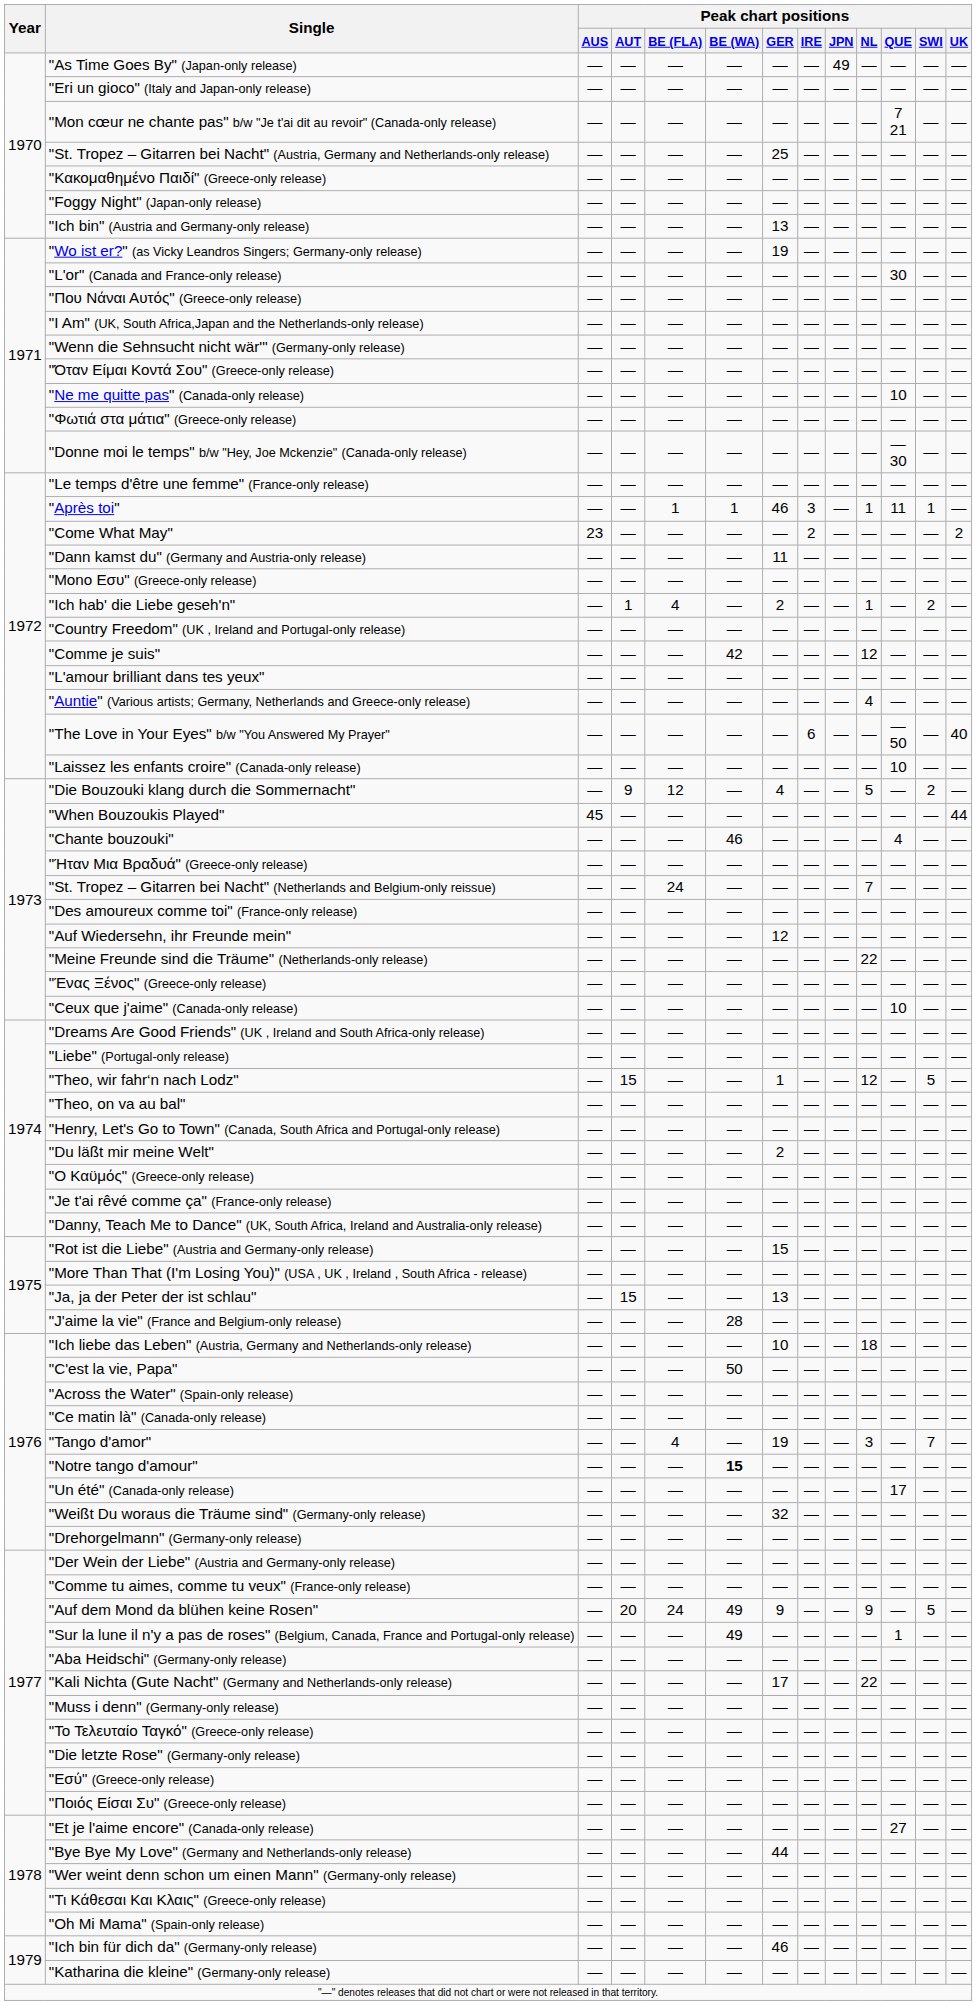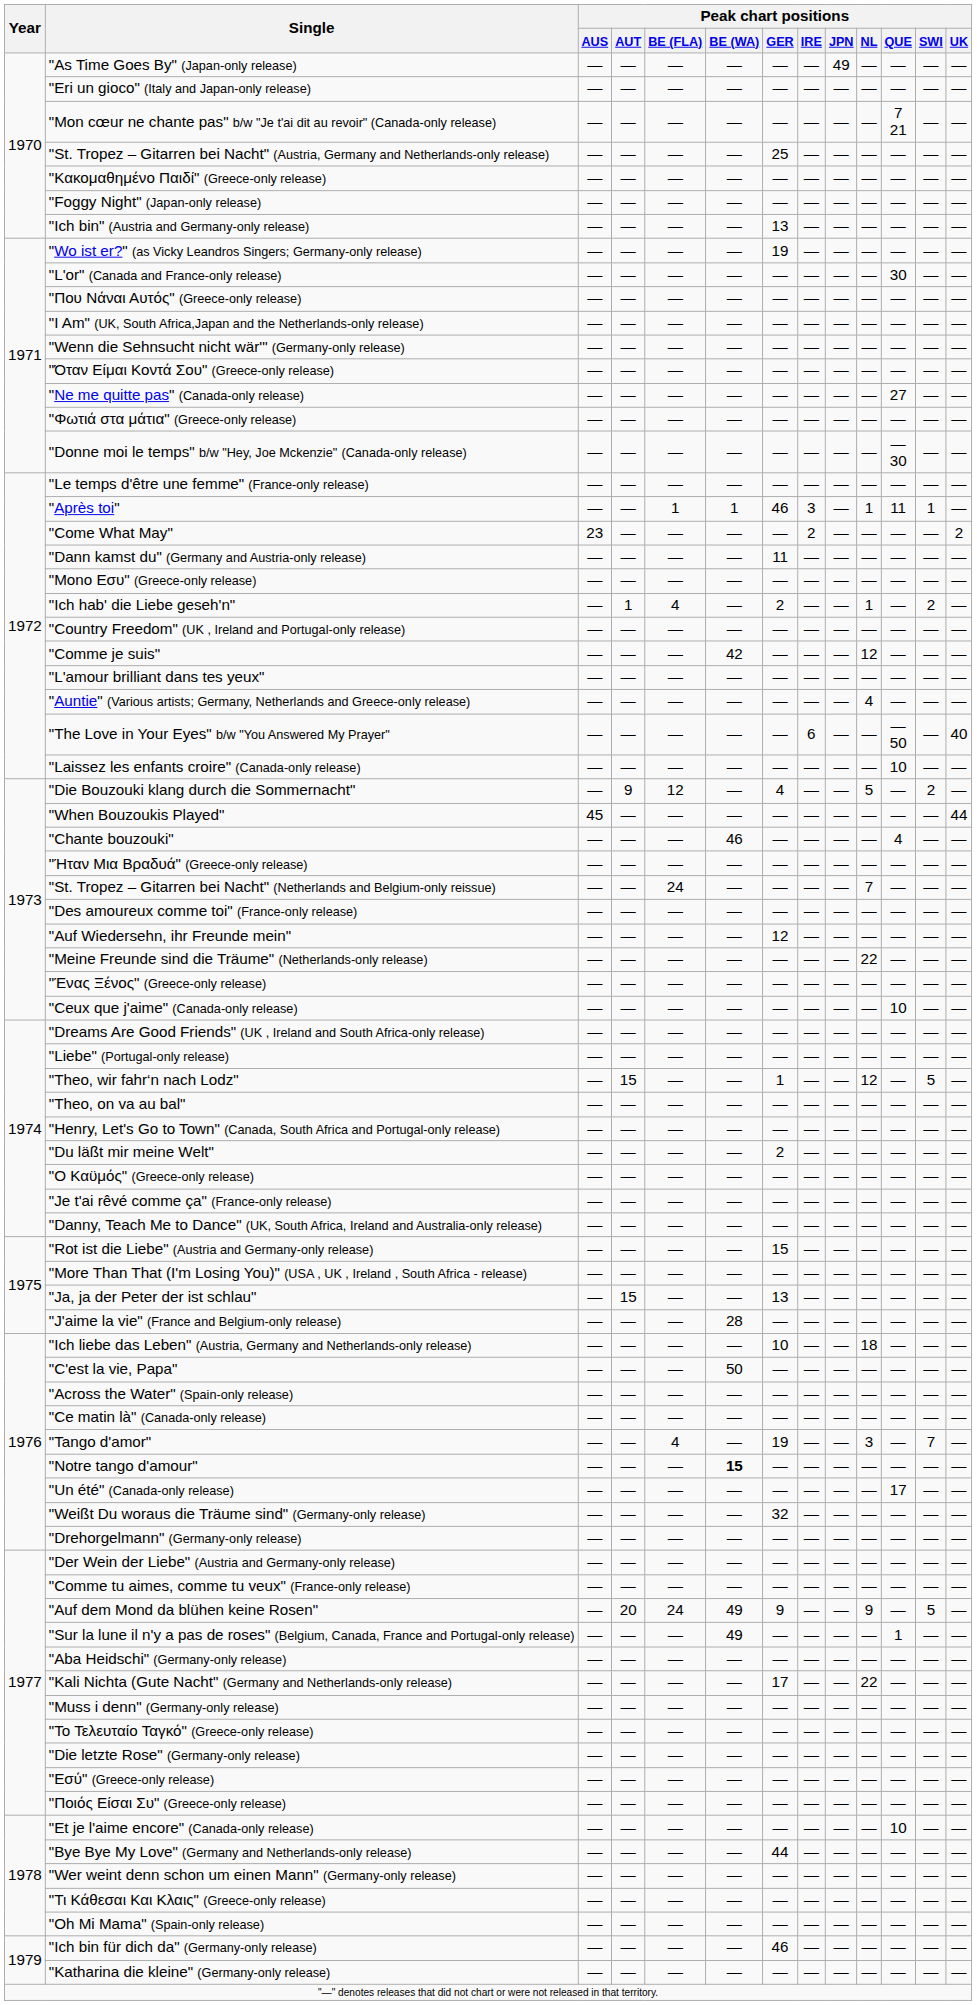"Ne me quitte pas" (Canada-only release) | Peak chart positions / QUE: 10 -> 27
"Et je l'aime encore" (Canada-only release) | Peak chart positions / QUE: 27 -> 10
